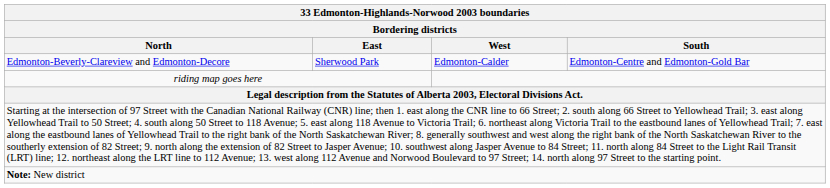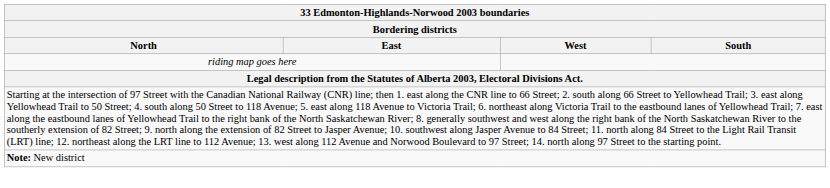- row: Edmonton-Beverly-Clareview and Edmonton-Decore | Sherwood Park | Edmonton-Calder | Edmonton-Centre and Edmonton-Gold Bar
